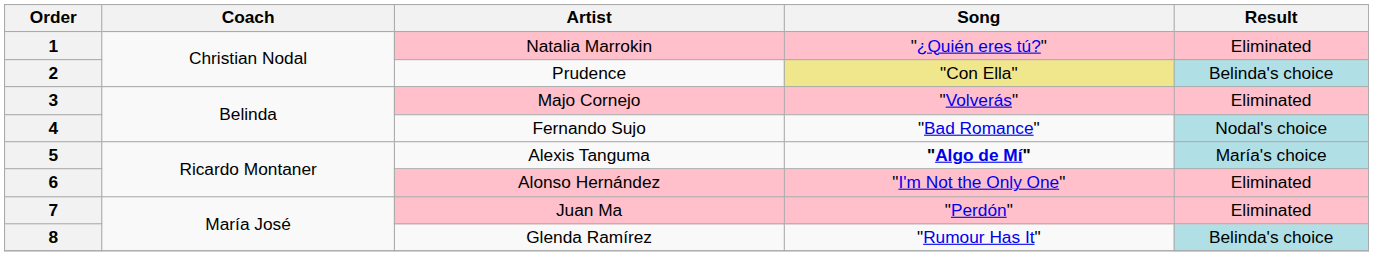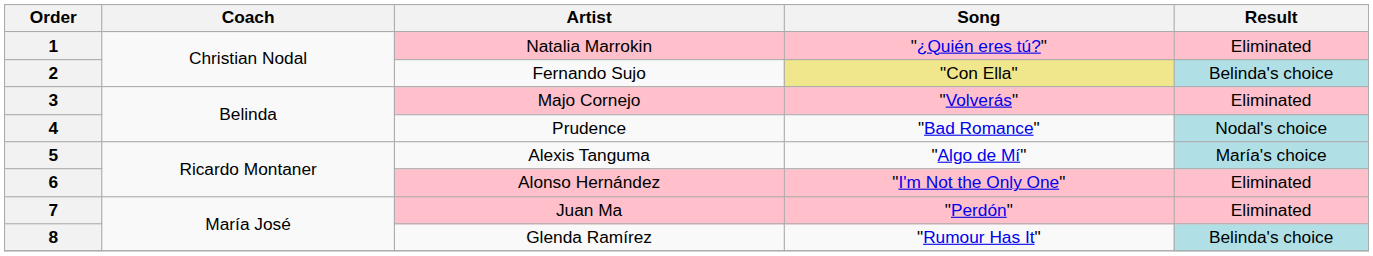2 | Artist: Prudence -> Fernando Sujo
4 | Artist: Fernando Sujo -> Prudence
5 | Song: bold -> normal
